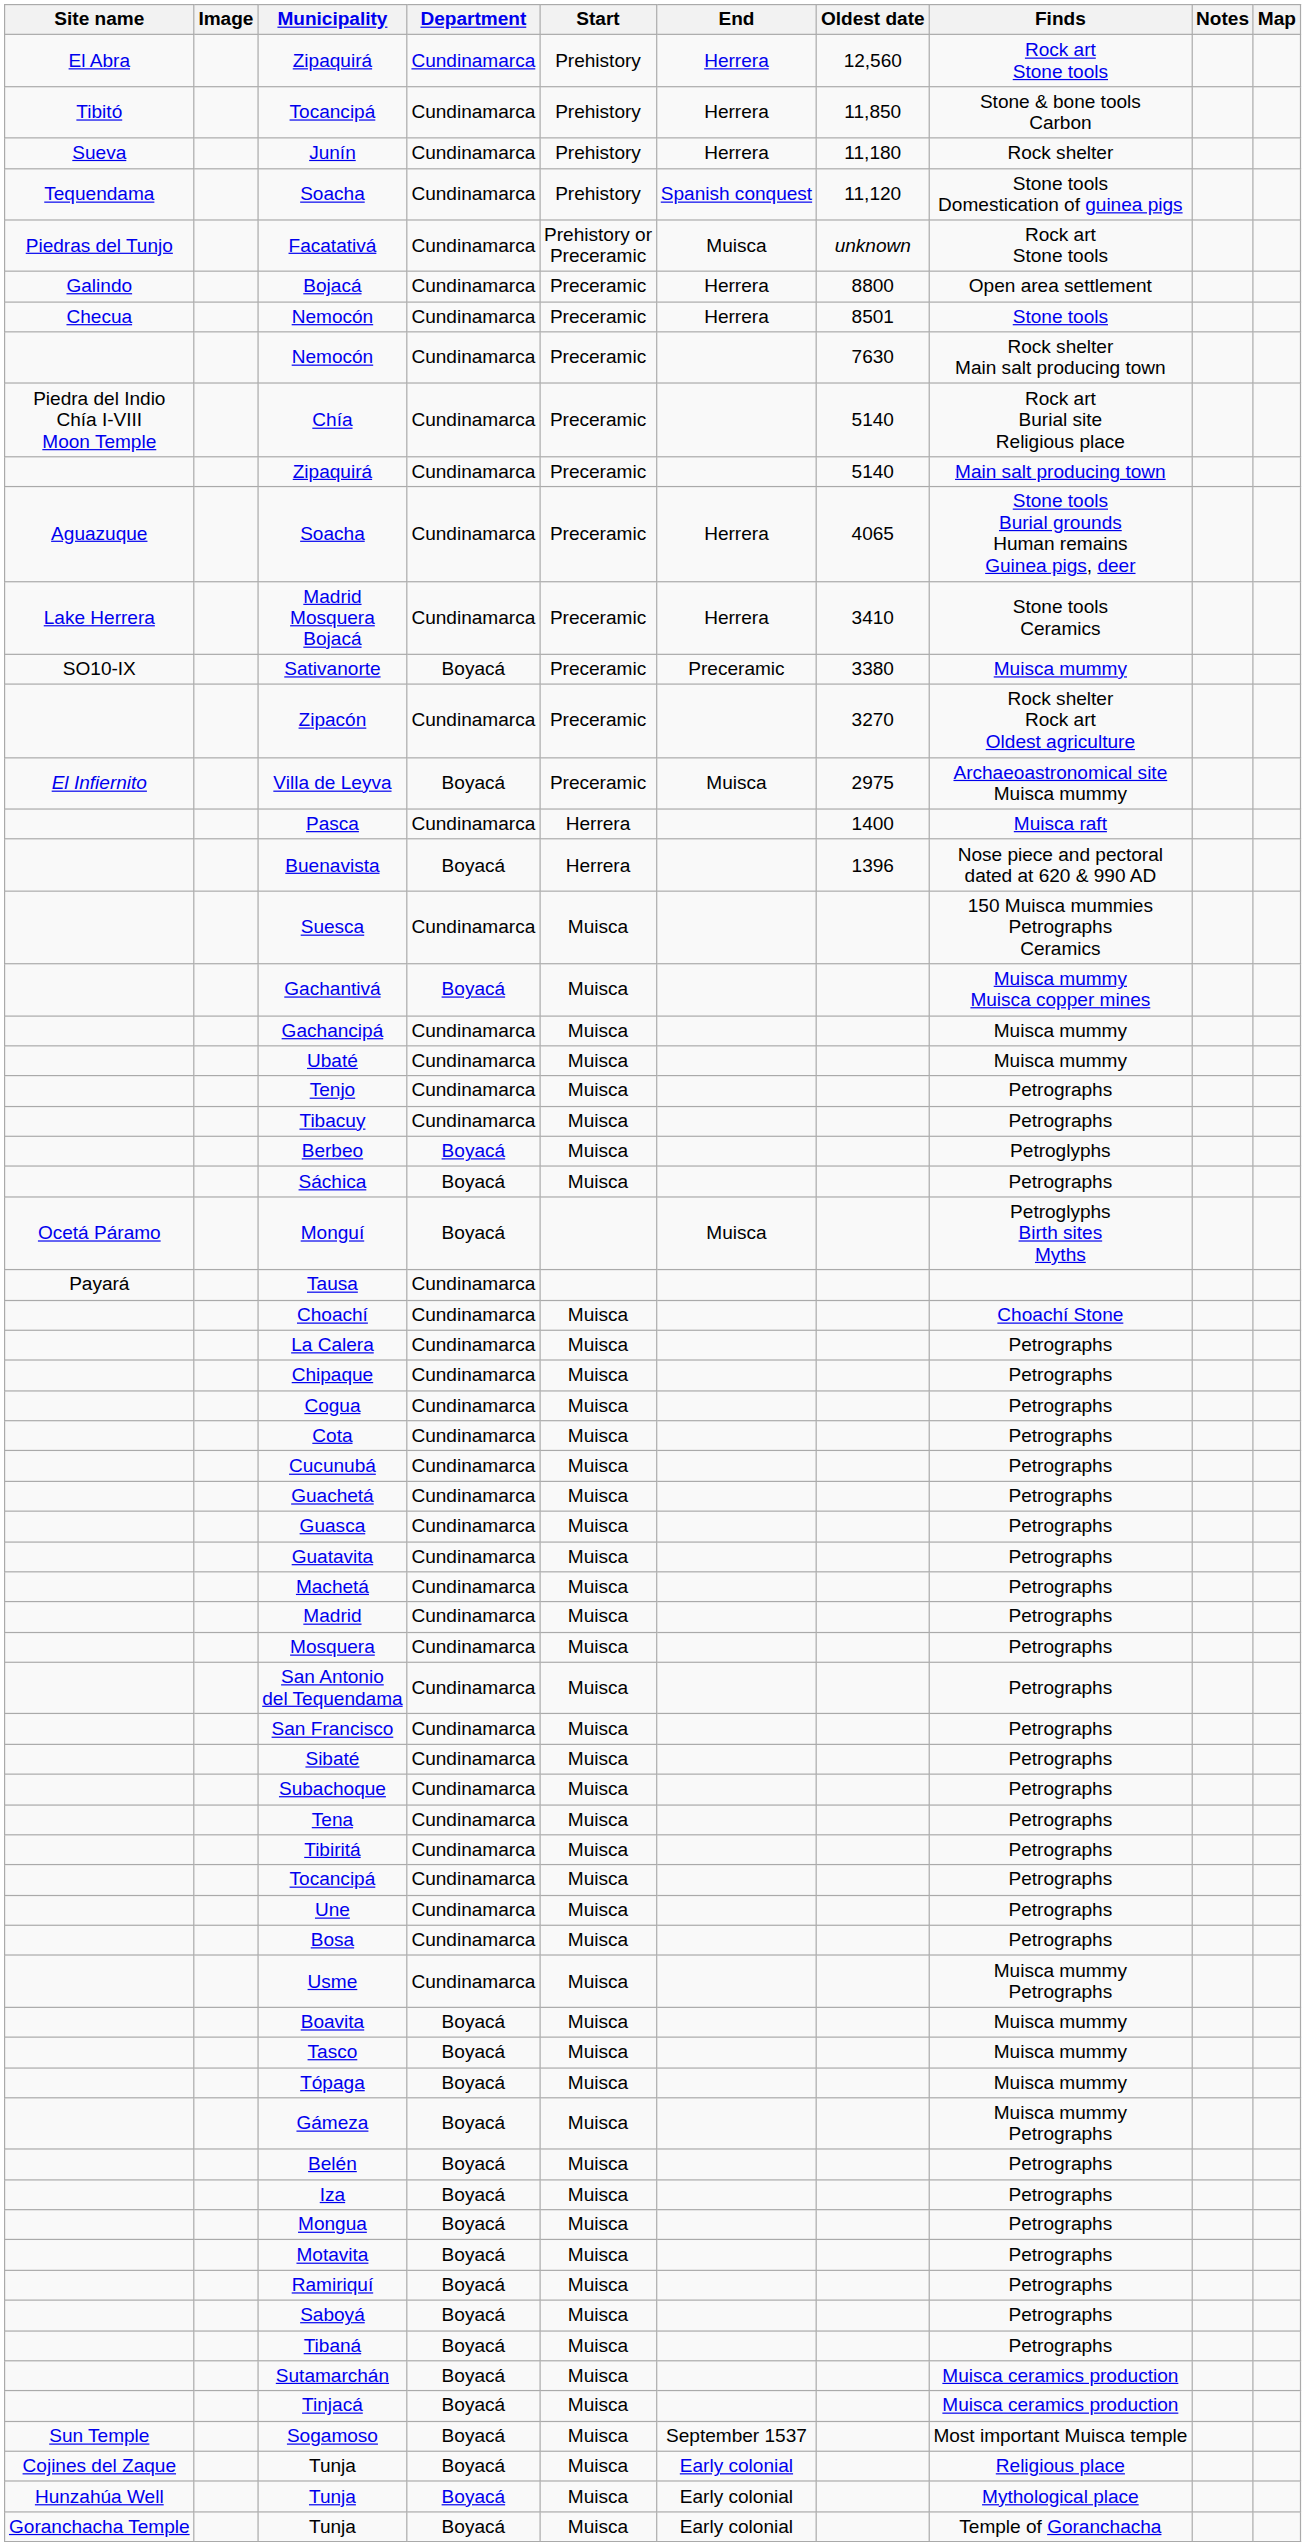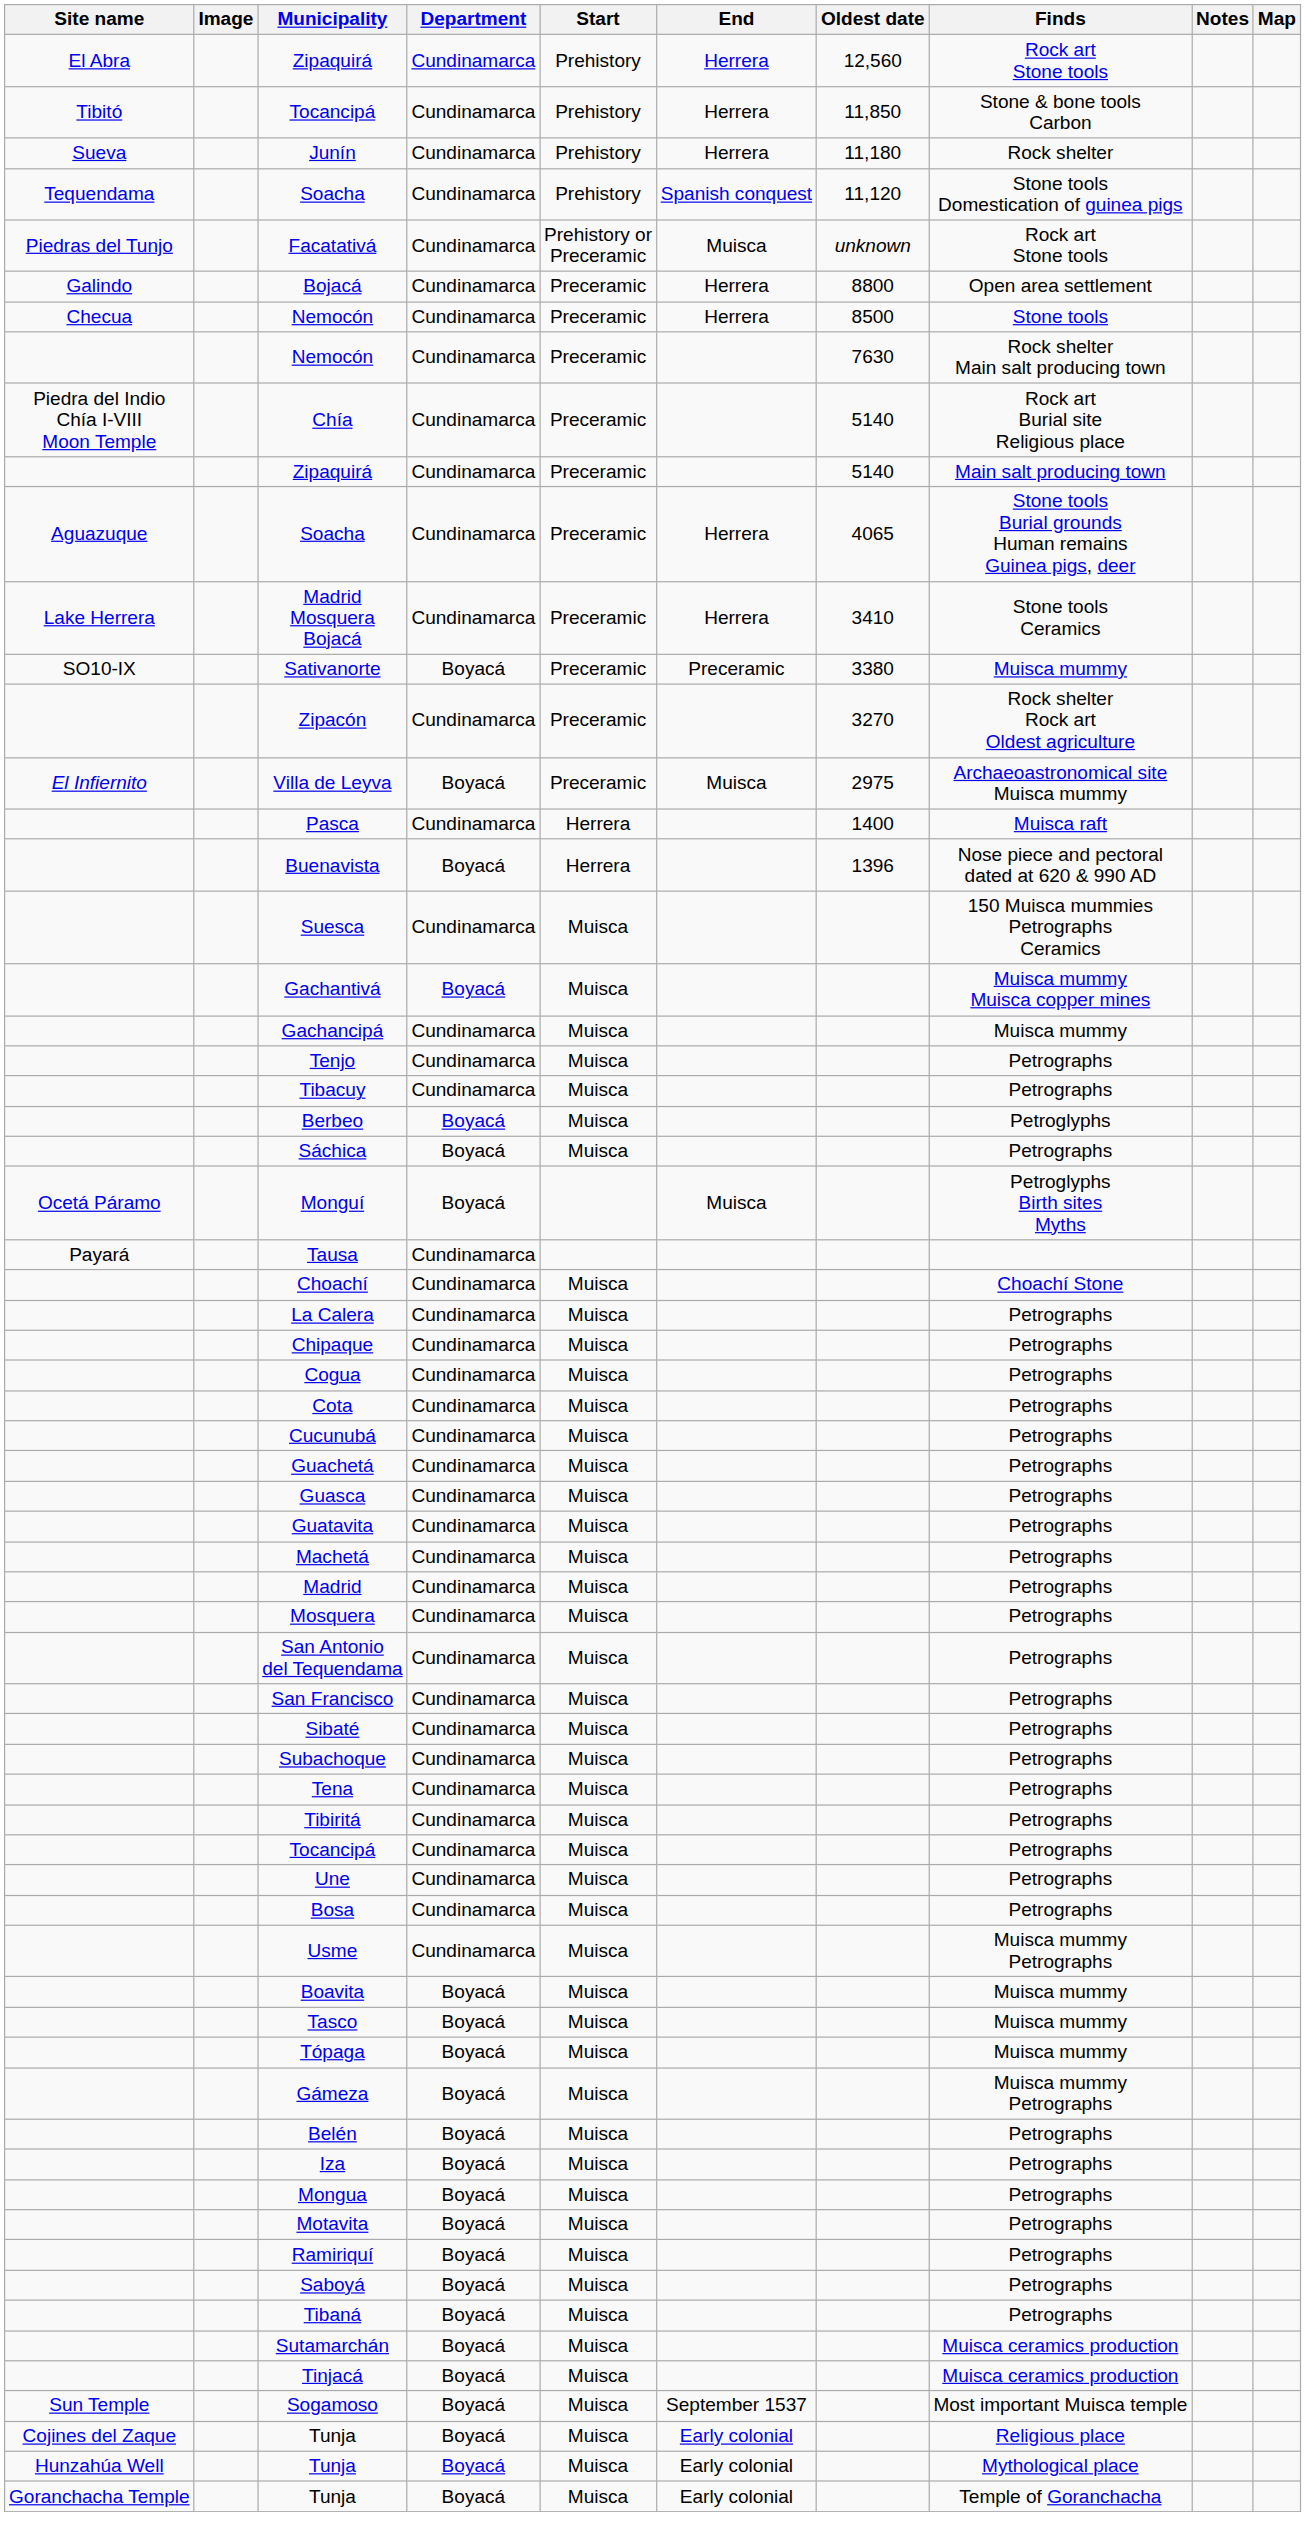Checua / Nemocón | Oldest date: 8501 -> 8500
- row: Ubaté | Cundinamarca | Muisca | Muisca mummy
